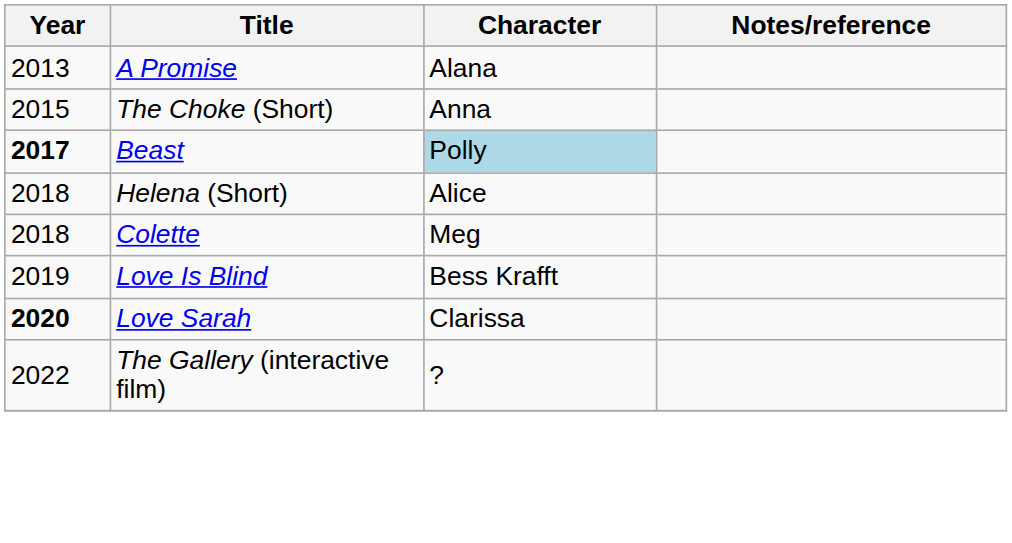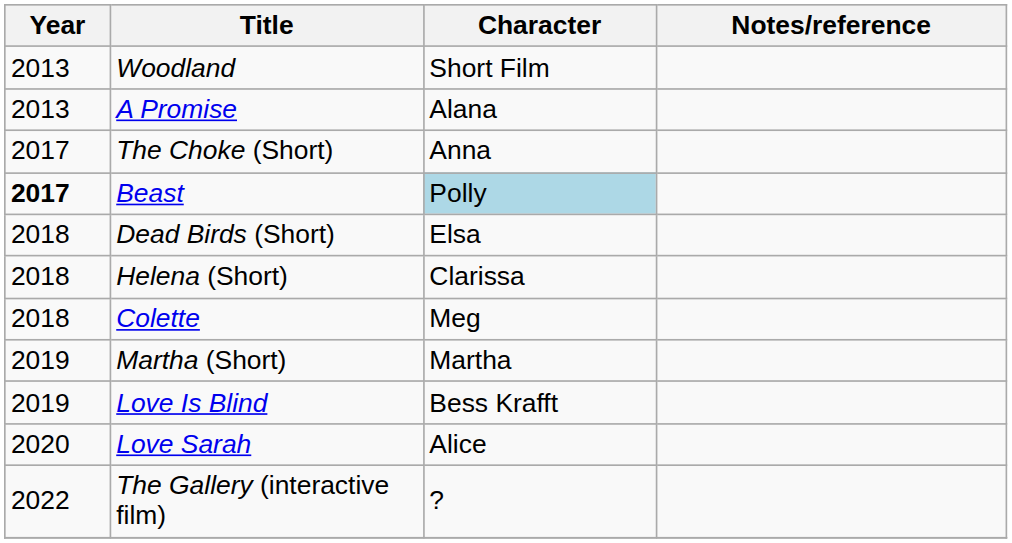+ row: 2013 | Woodland | Short Film
The Choke (Short) | Year: 2015 -> 2017
+ row: 2018 | Dead Birds (Short) | Elsa
Helena (Short) | Character: Alice -> Clarissa
+ row: 2019 | Martha (Short) | Martha
Love Sarah | Year: bold -> normal
Love Sarah | Character: Clarissa -> Alice
